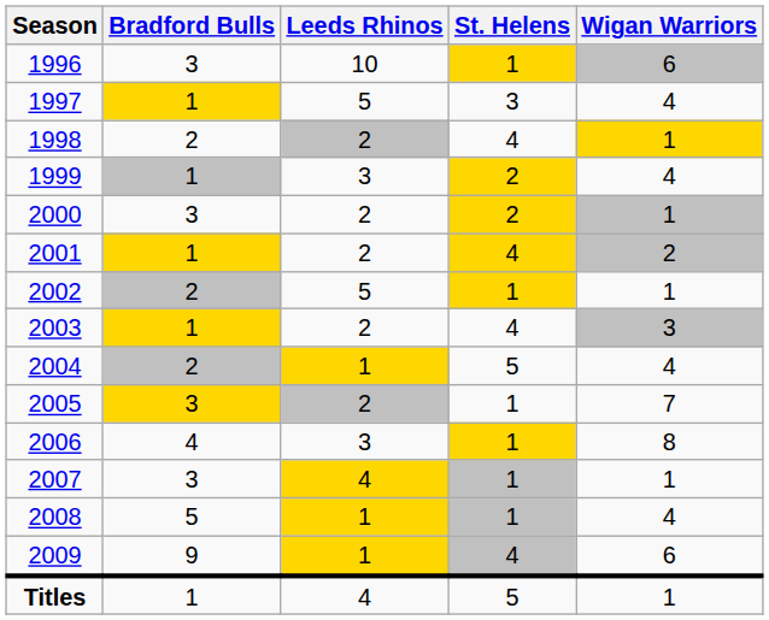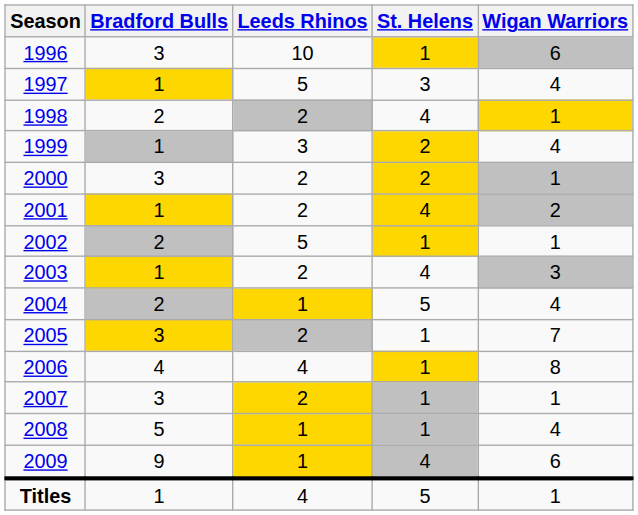2006 | Leeds Rhinos: 3 -> 4
2007 | Leeds Rhinos: 4 -> 2
